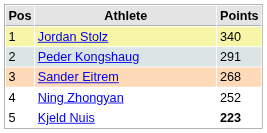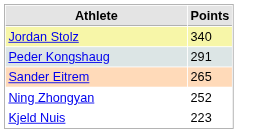- column: Pos | 1 | 2 | 3 | 4 | 5
Sander Eitrem | Points: 268 -> 265
Kjeld Nuis | Points: bold -> normal
